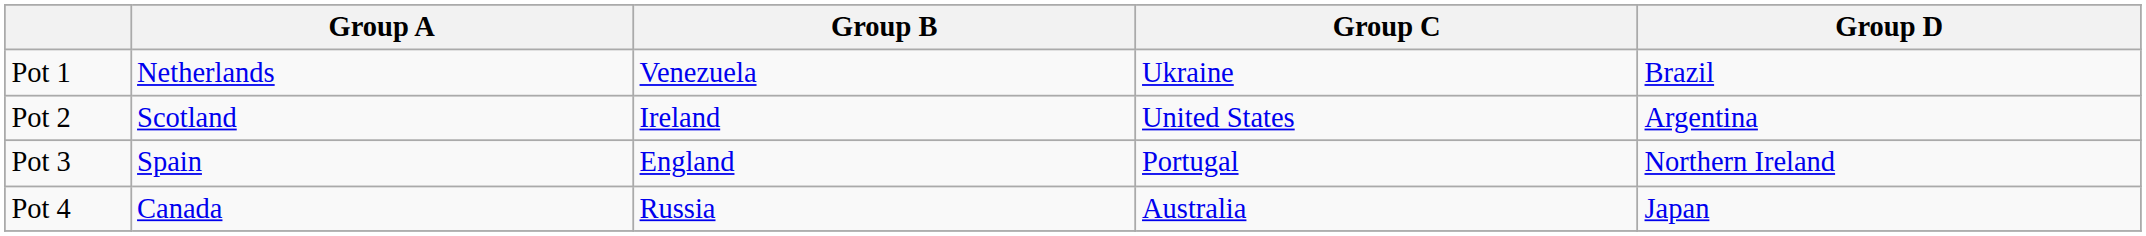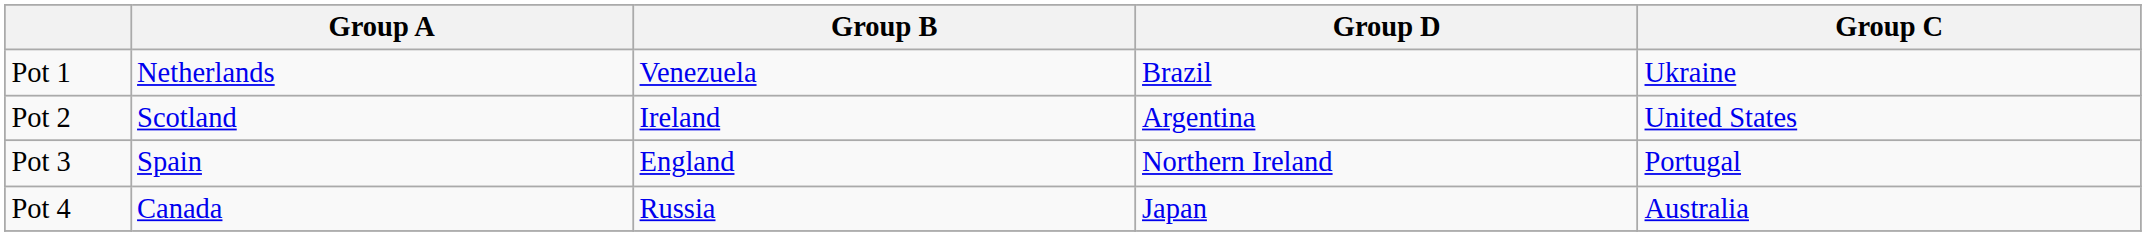columns swapped: Group C <-> Group D
